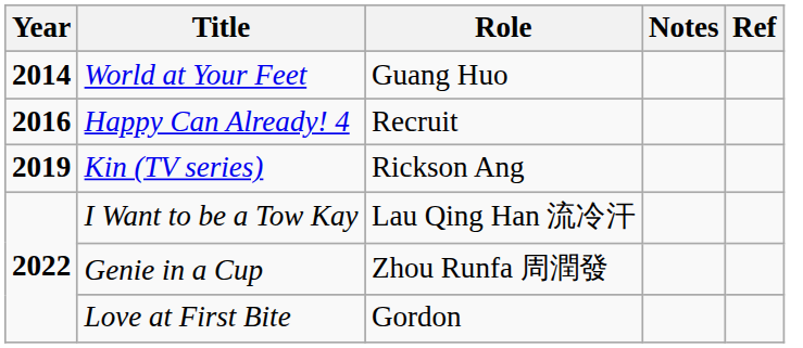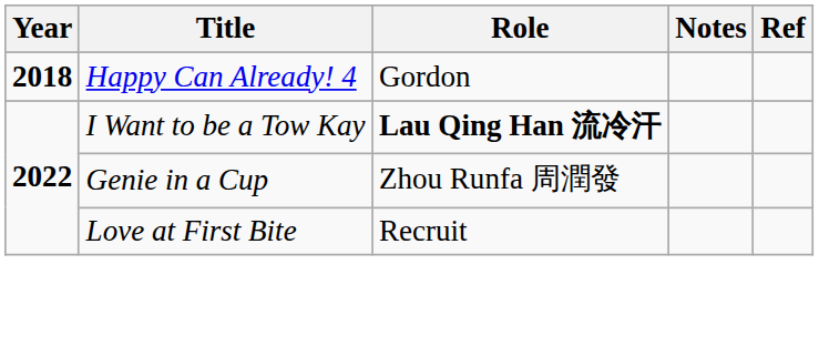- row: 2014 | World at Your Feet | Guang Huo
Happy Can Already! 4 | Year: 2016 -> 2018
Happy Can Already! 4 | Role: Recruit -> Gordon
- row: 2019 | Kin (TV series) | Rickson Ang
I Want to be a Tow Kay | Role: normal -> bold
Love at First Bite | Role: Gordon -> Recruit
